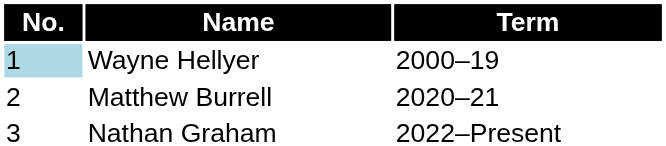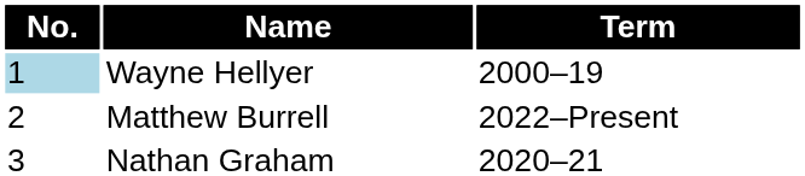Matthew Burrell | Term: 2020–21 -> 2022–Present
Nathan Graham | Term: 2022–Present -> 2020–21
